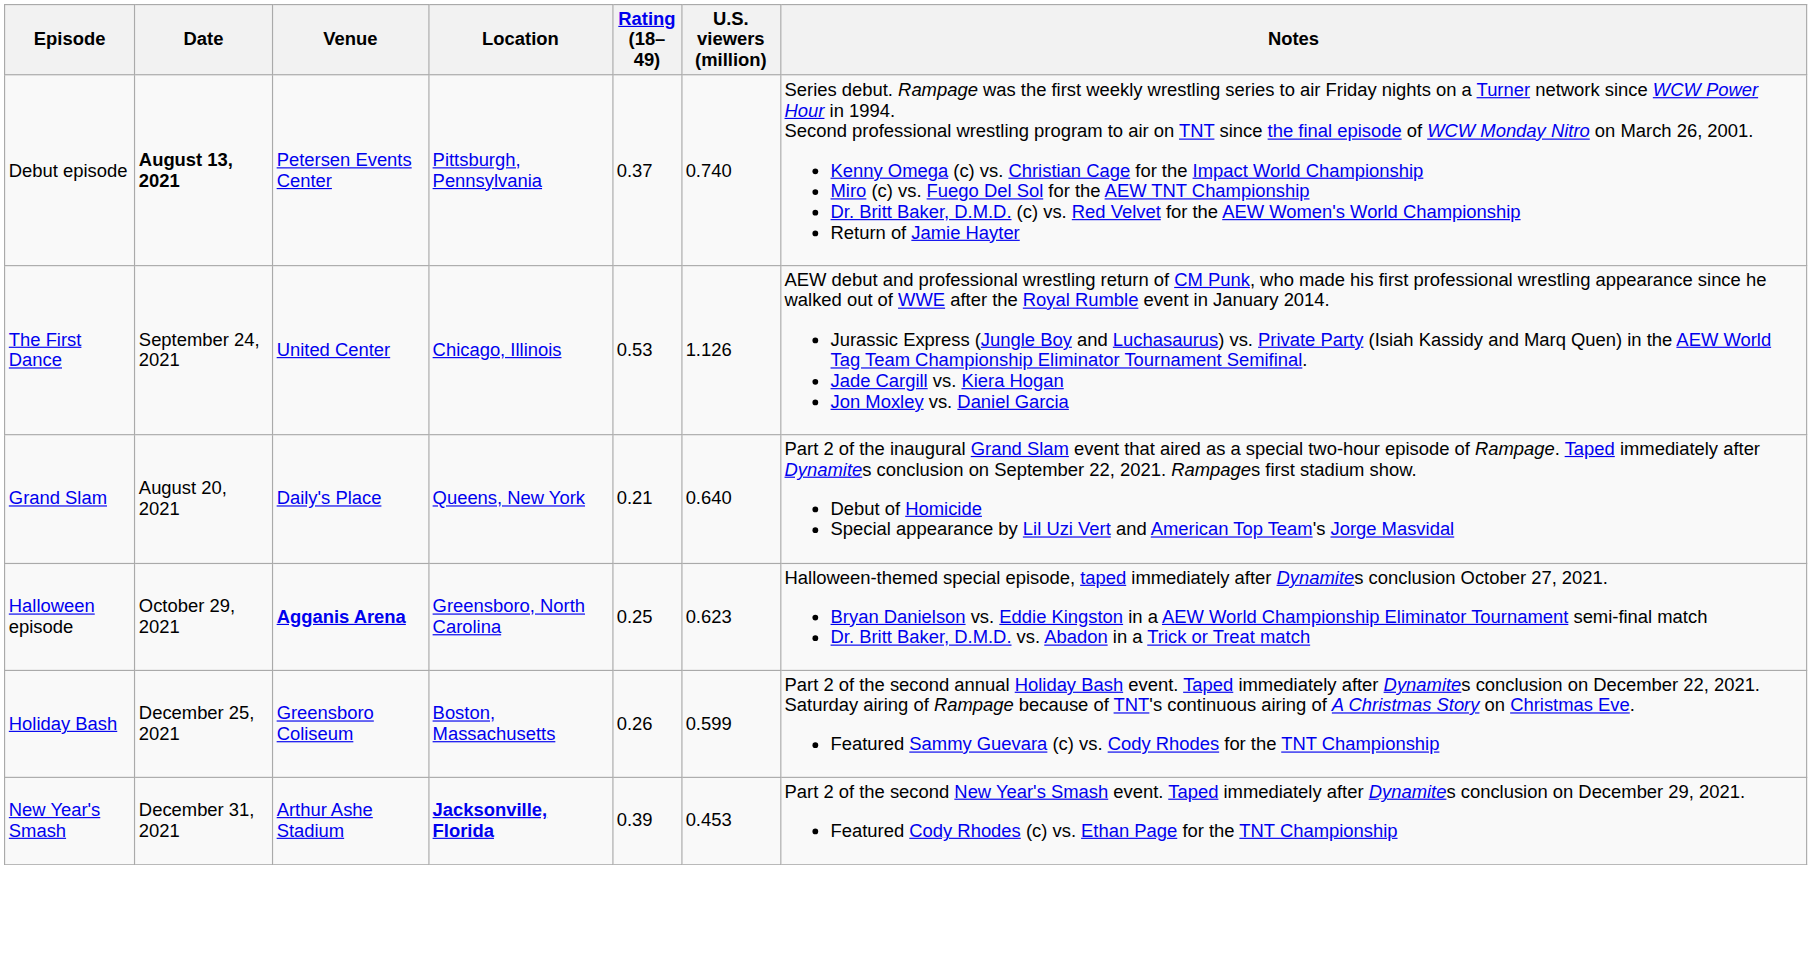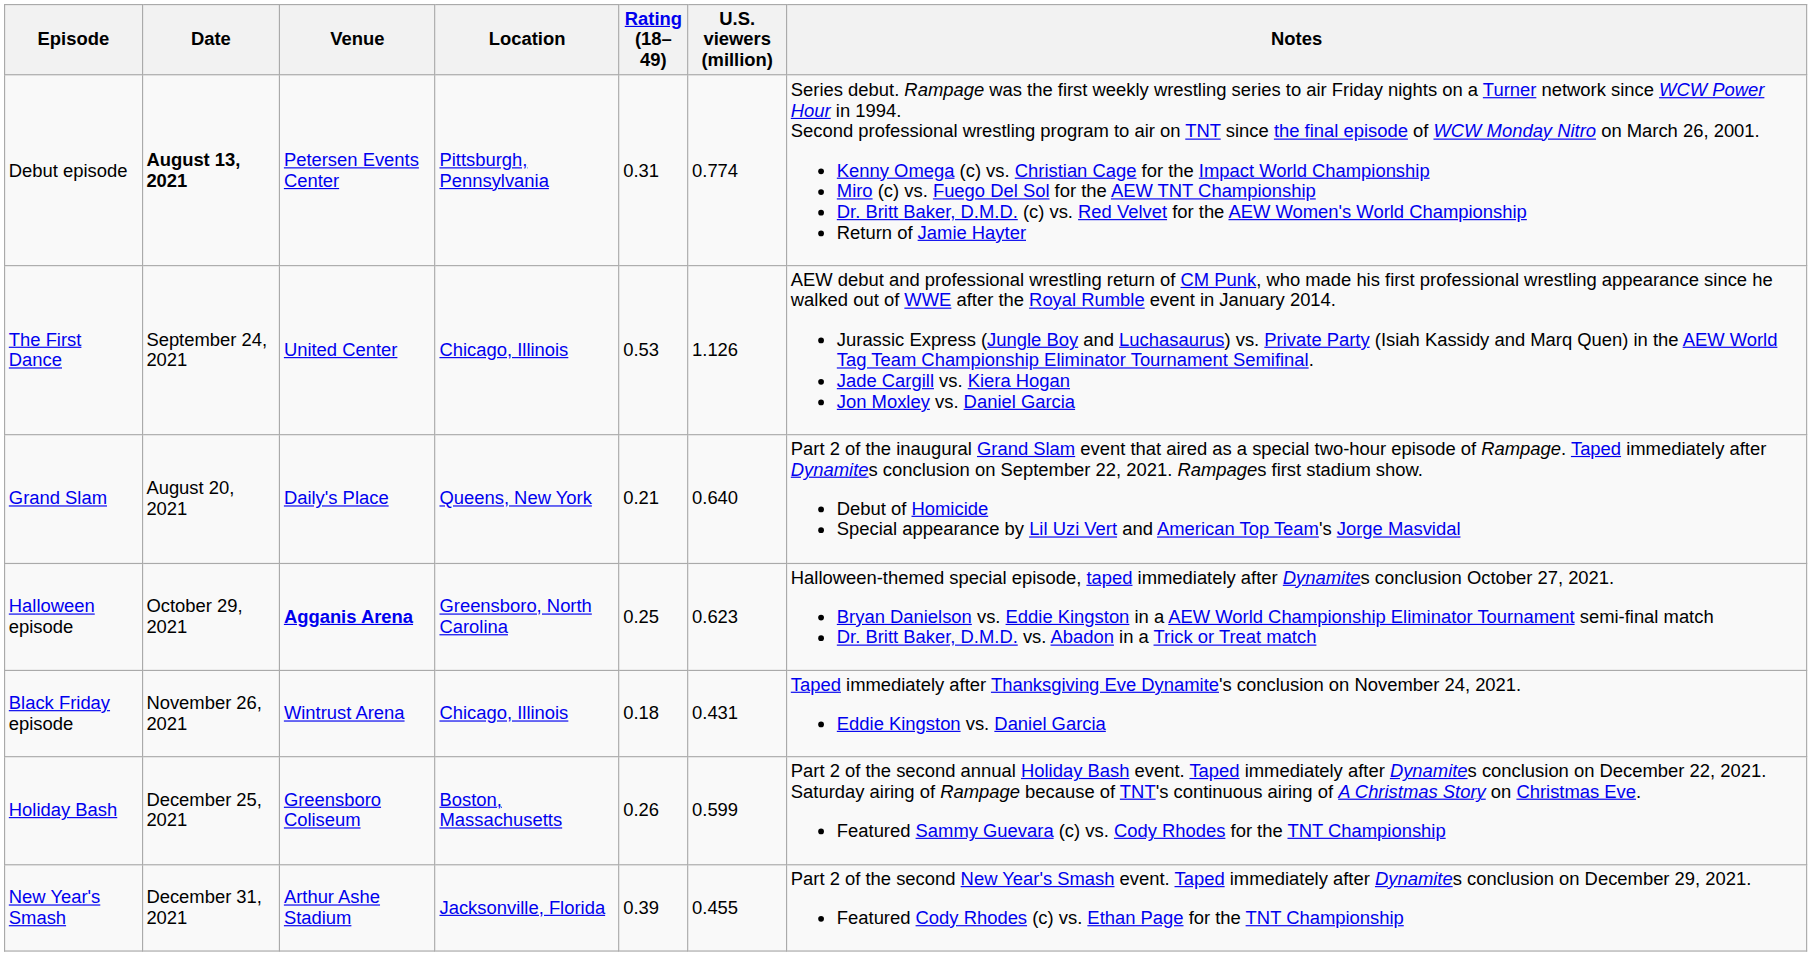Debut episode | Rating (18–49): 0.37 -> 0.31
Debut episode | U.S. viewers (million): 0.740 -> 0.774
+ row: Black Friday episode | November 26, 2021 | Wintrust Arena | Chicago, Illinois | 0.18 | 0.431 | Taped immediately after Thanksgiving Eve Dynamite's conclusion on November 24, 2021. Eddie Kingston vs. Daniel Garcia
New Year's Smash | Location: bold -> normal
New Year's Smash | U.S. viewers (million): 0.453 -> 0.455
